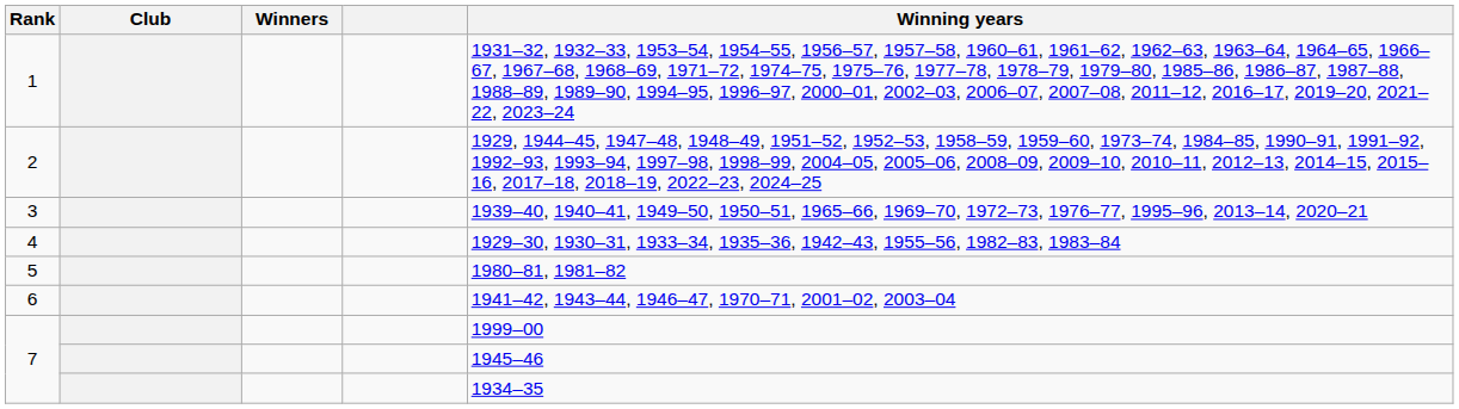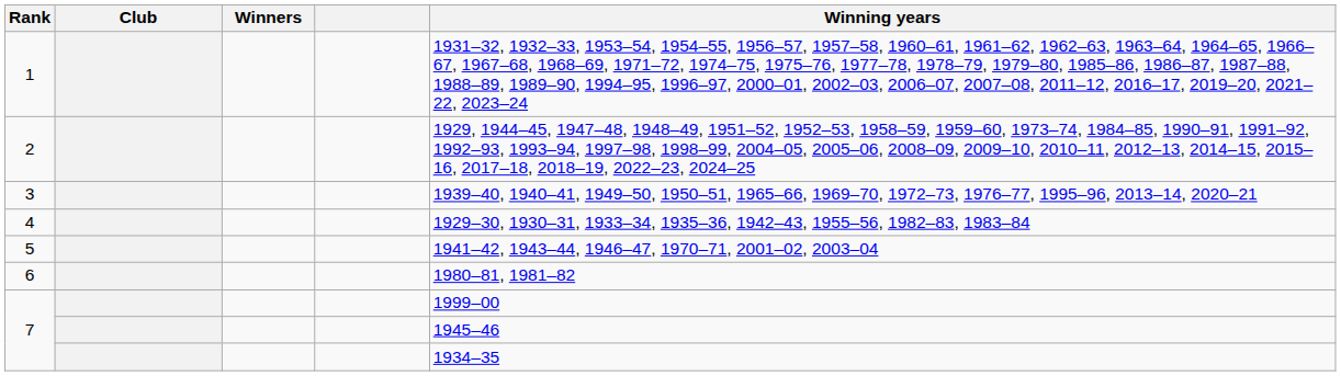5 | Winning years: 1980–81, 1981–82 -> 1941–42, 1943–44, 1946–47, 1970–71, 2001–02, 2003–04
6 | Winning years: 1941–42, 1943–44, 1946–47, 1970–71, 2001–02, 2003–04 -> 1980–81, 1981–82
